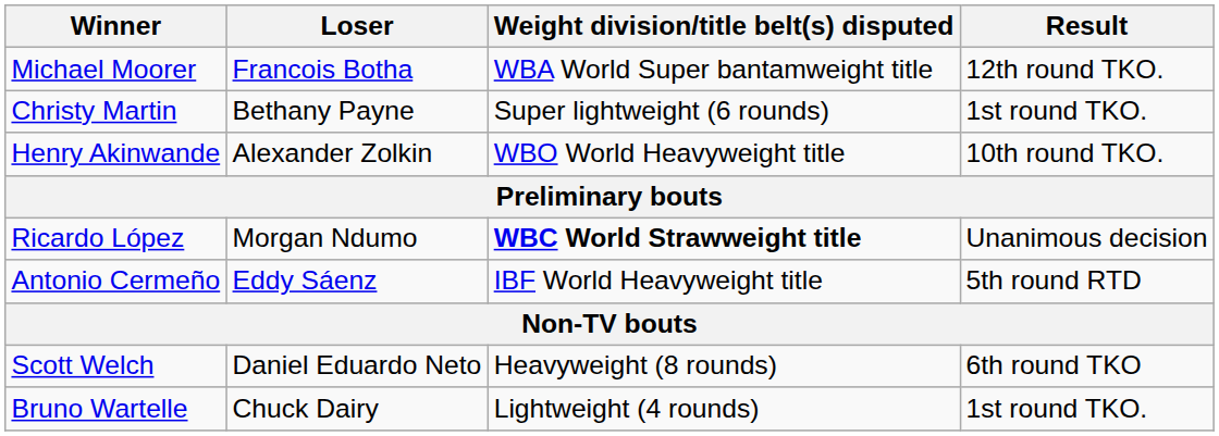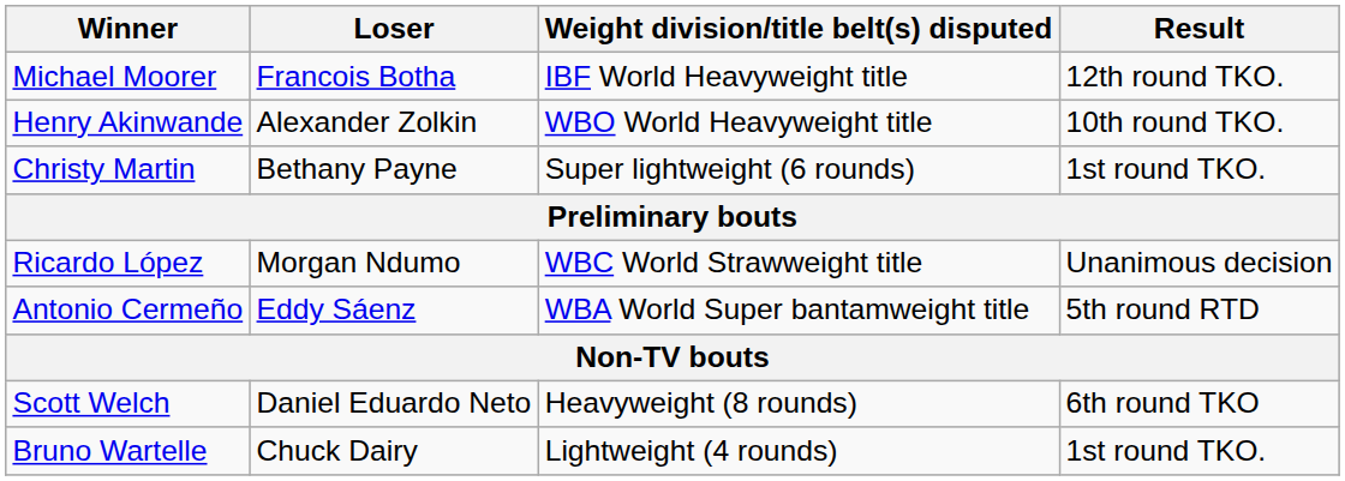Michael Moorer | Weight division/title belt(s) disputed: WBA World Super bantamweight title -> IBF World Heavyweight title
rows swapped: Henry Akinwande <-> Christy Martin
Ricardo López | Weight division/title belt(s) disputed: bold -> normal
Antonio Cermeño | Weight division/title belt(s) disputed: IBF World Heavyweight title -> WBA World Super bantamweight title
